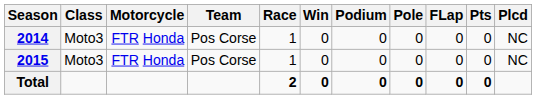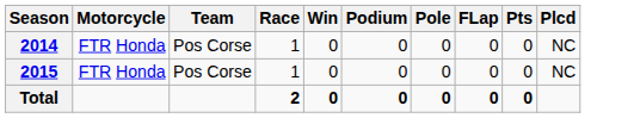- column: Class | Moto3 | Moto3
